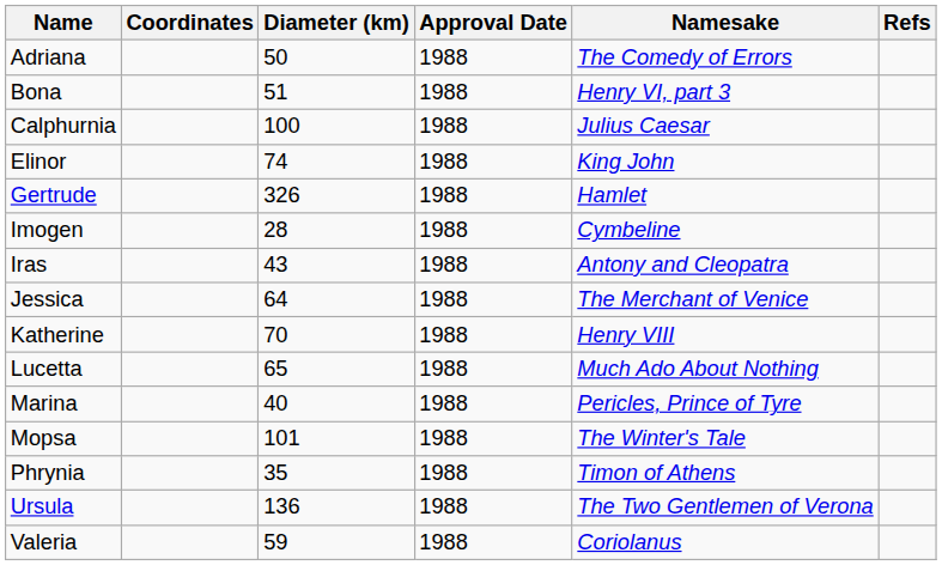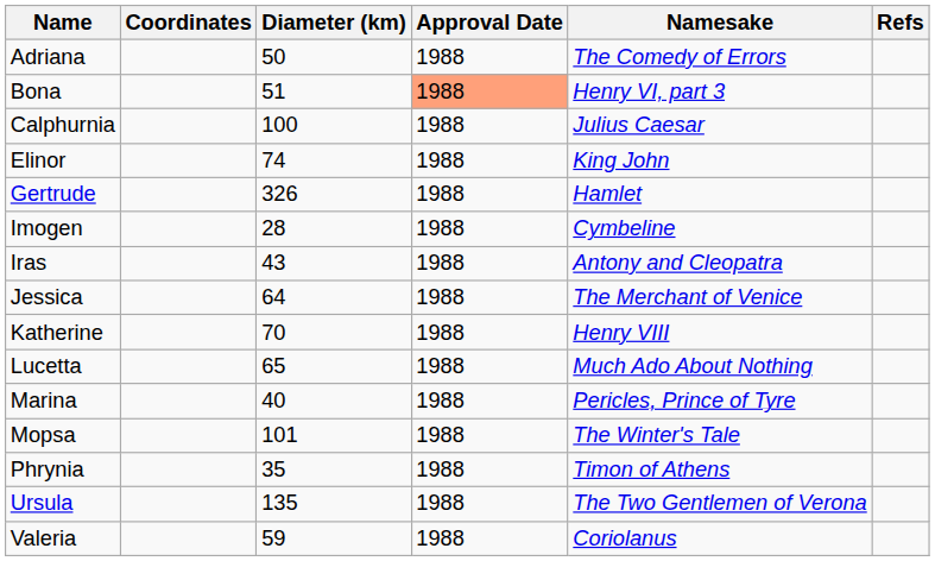Bona | Approval Date: no background -> lightsalmon background
Ursula | Diameter (km): 136 -> 135
